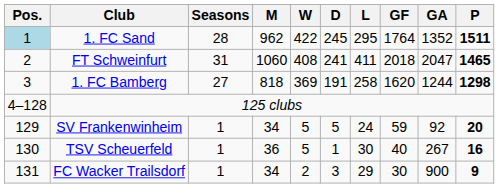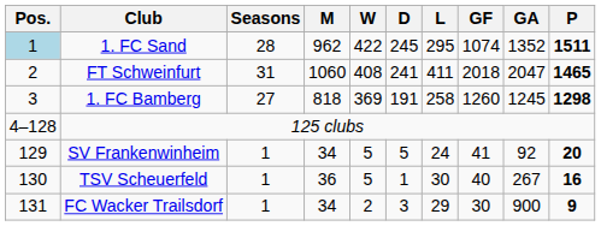1. FC Sand | GF: 1764 -> 1074
1. FC Bamberg | GF: 1620 -> 1260
1. FC Bamberg | GA: 1244 -> 1245
SV Frankenwinheim | GF: 59 -> 41
